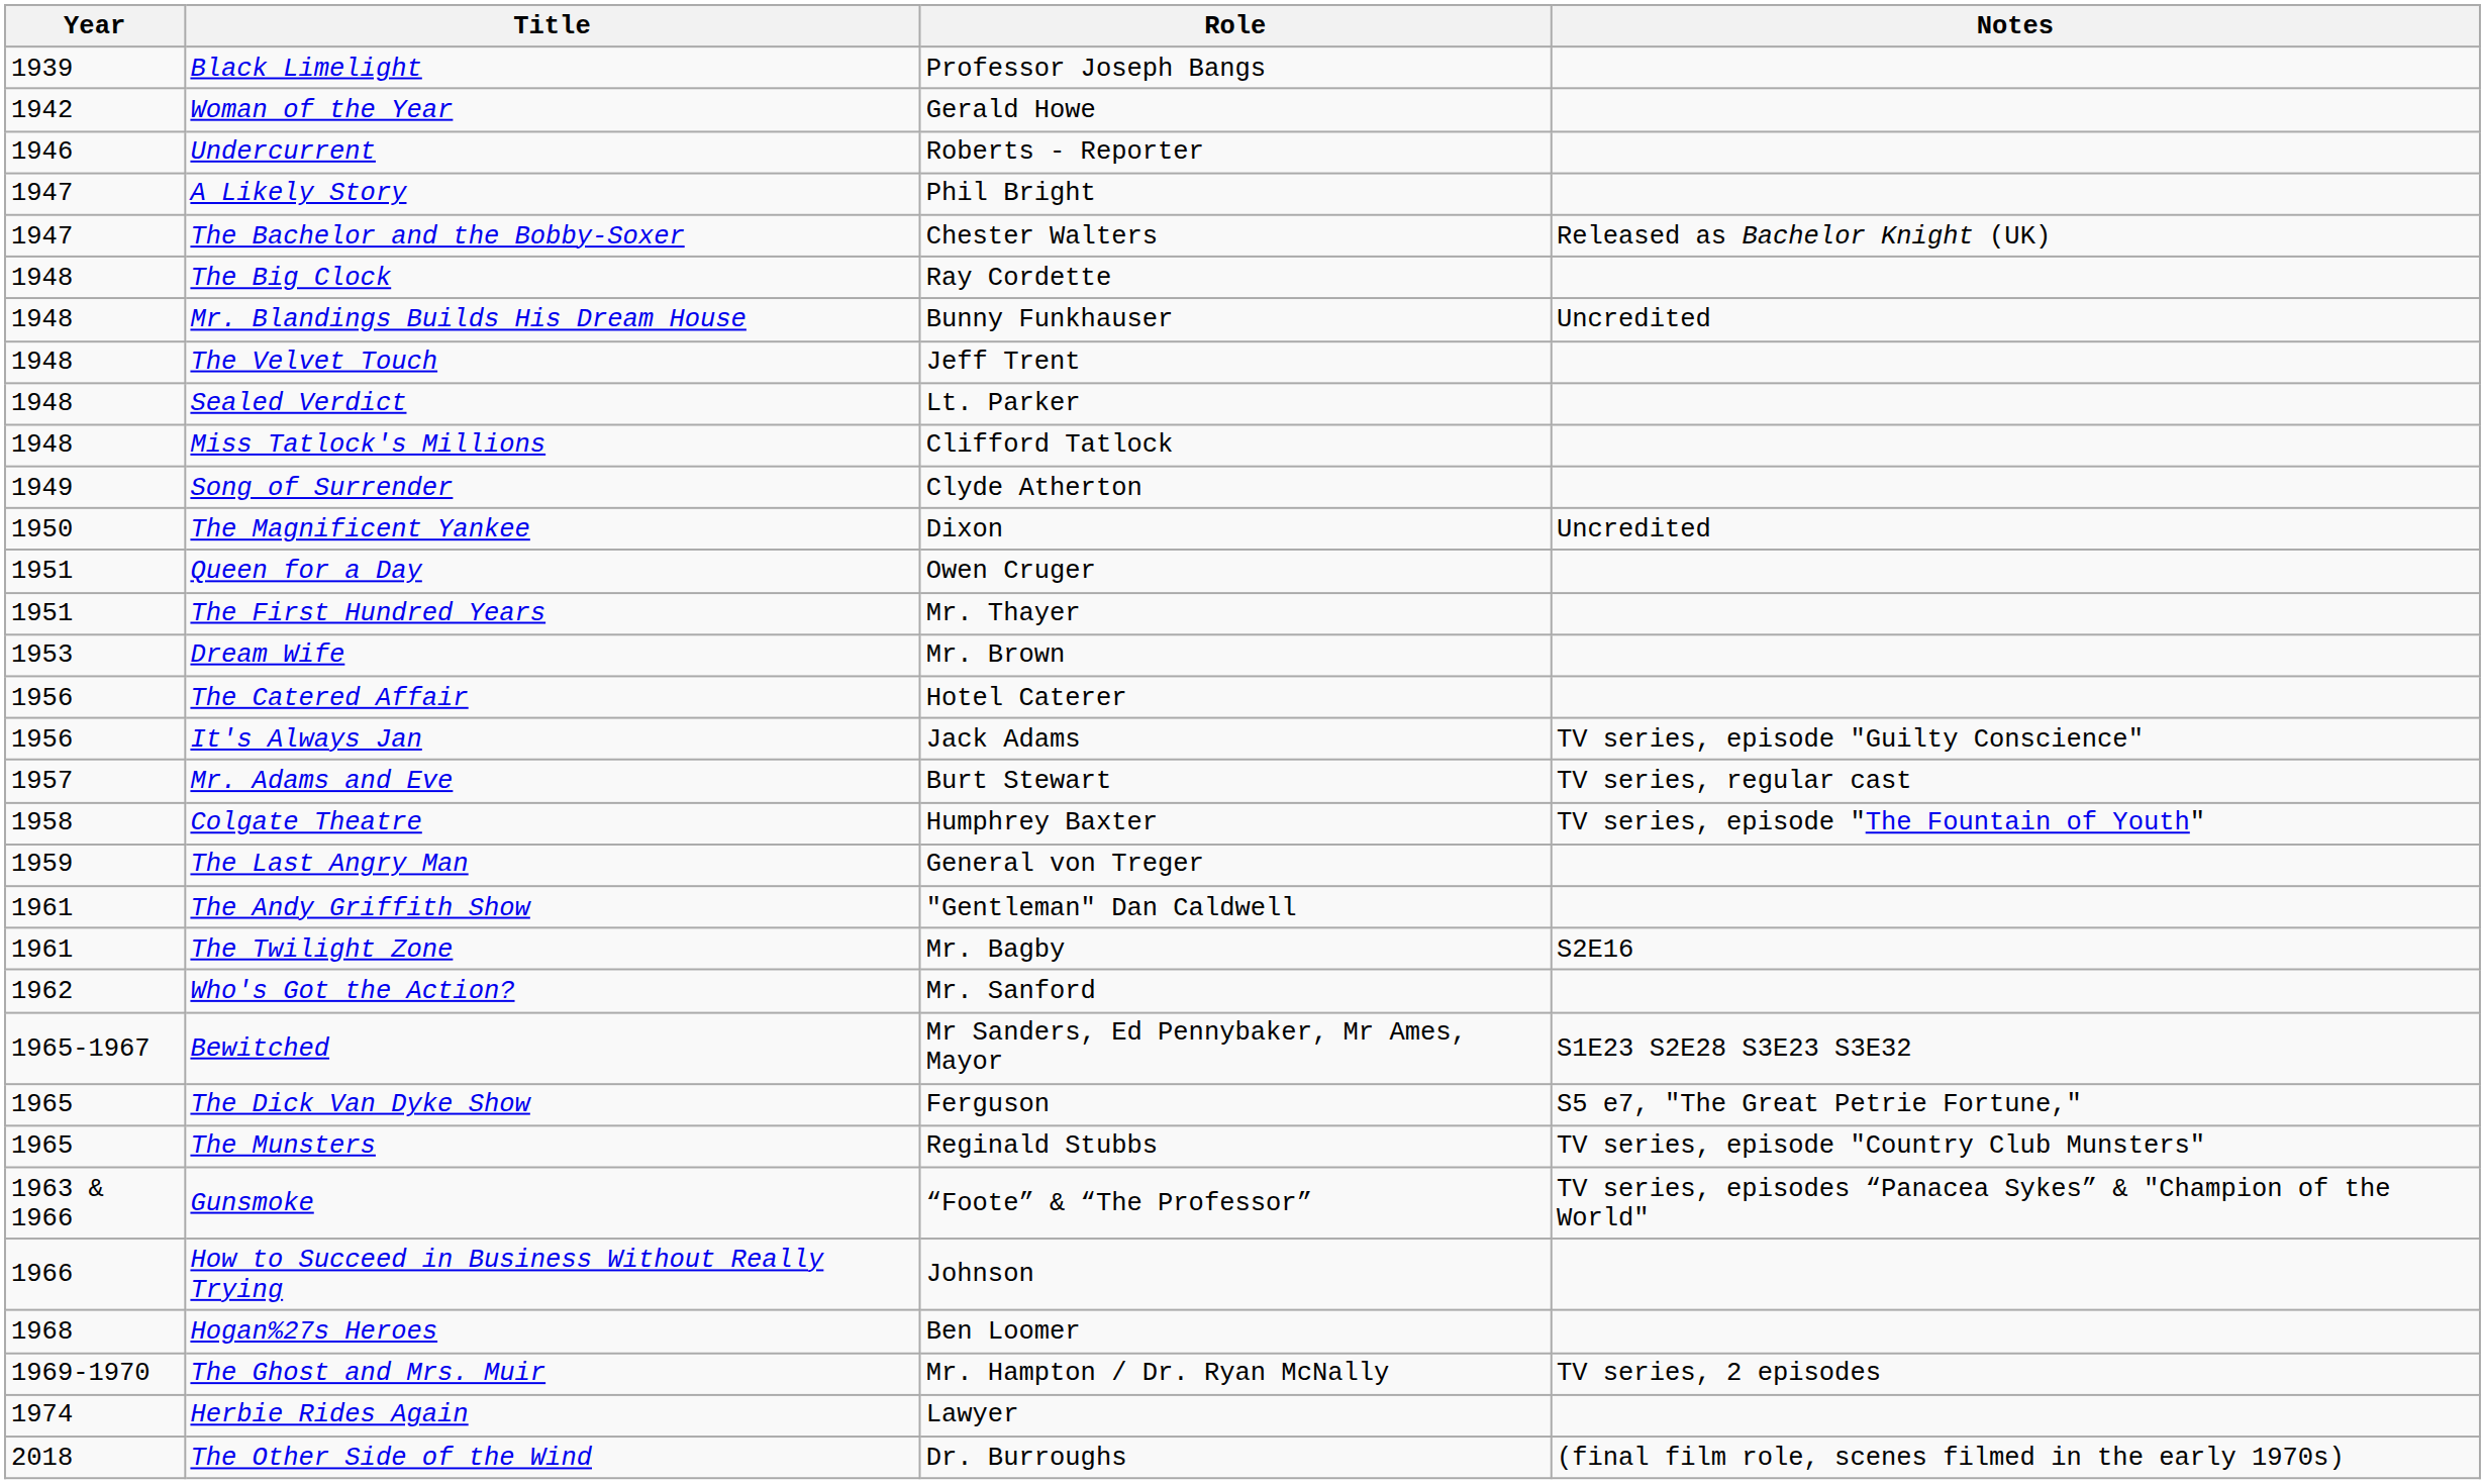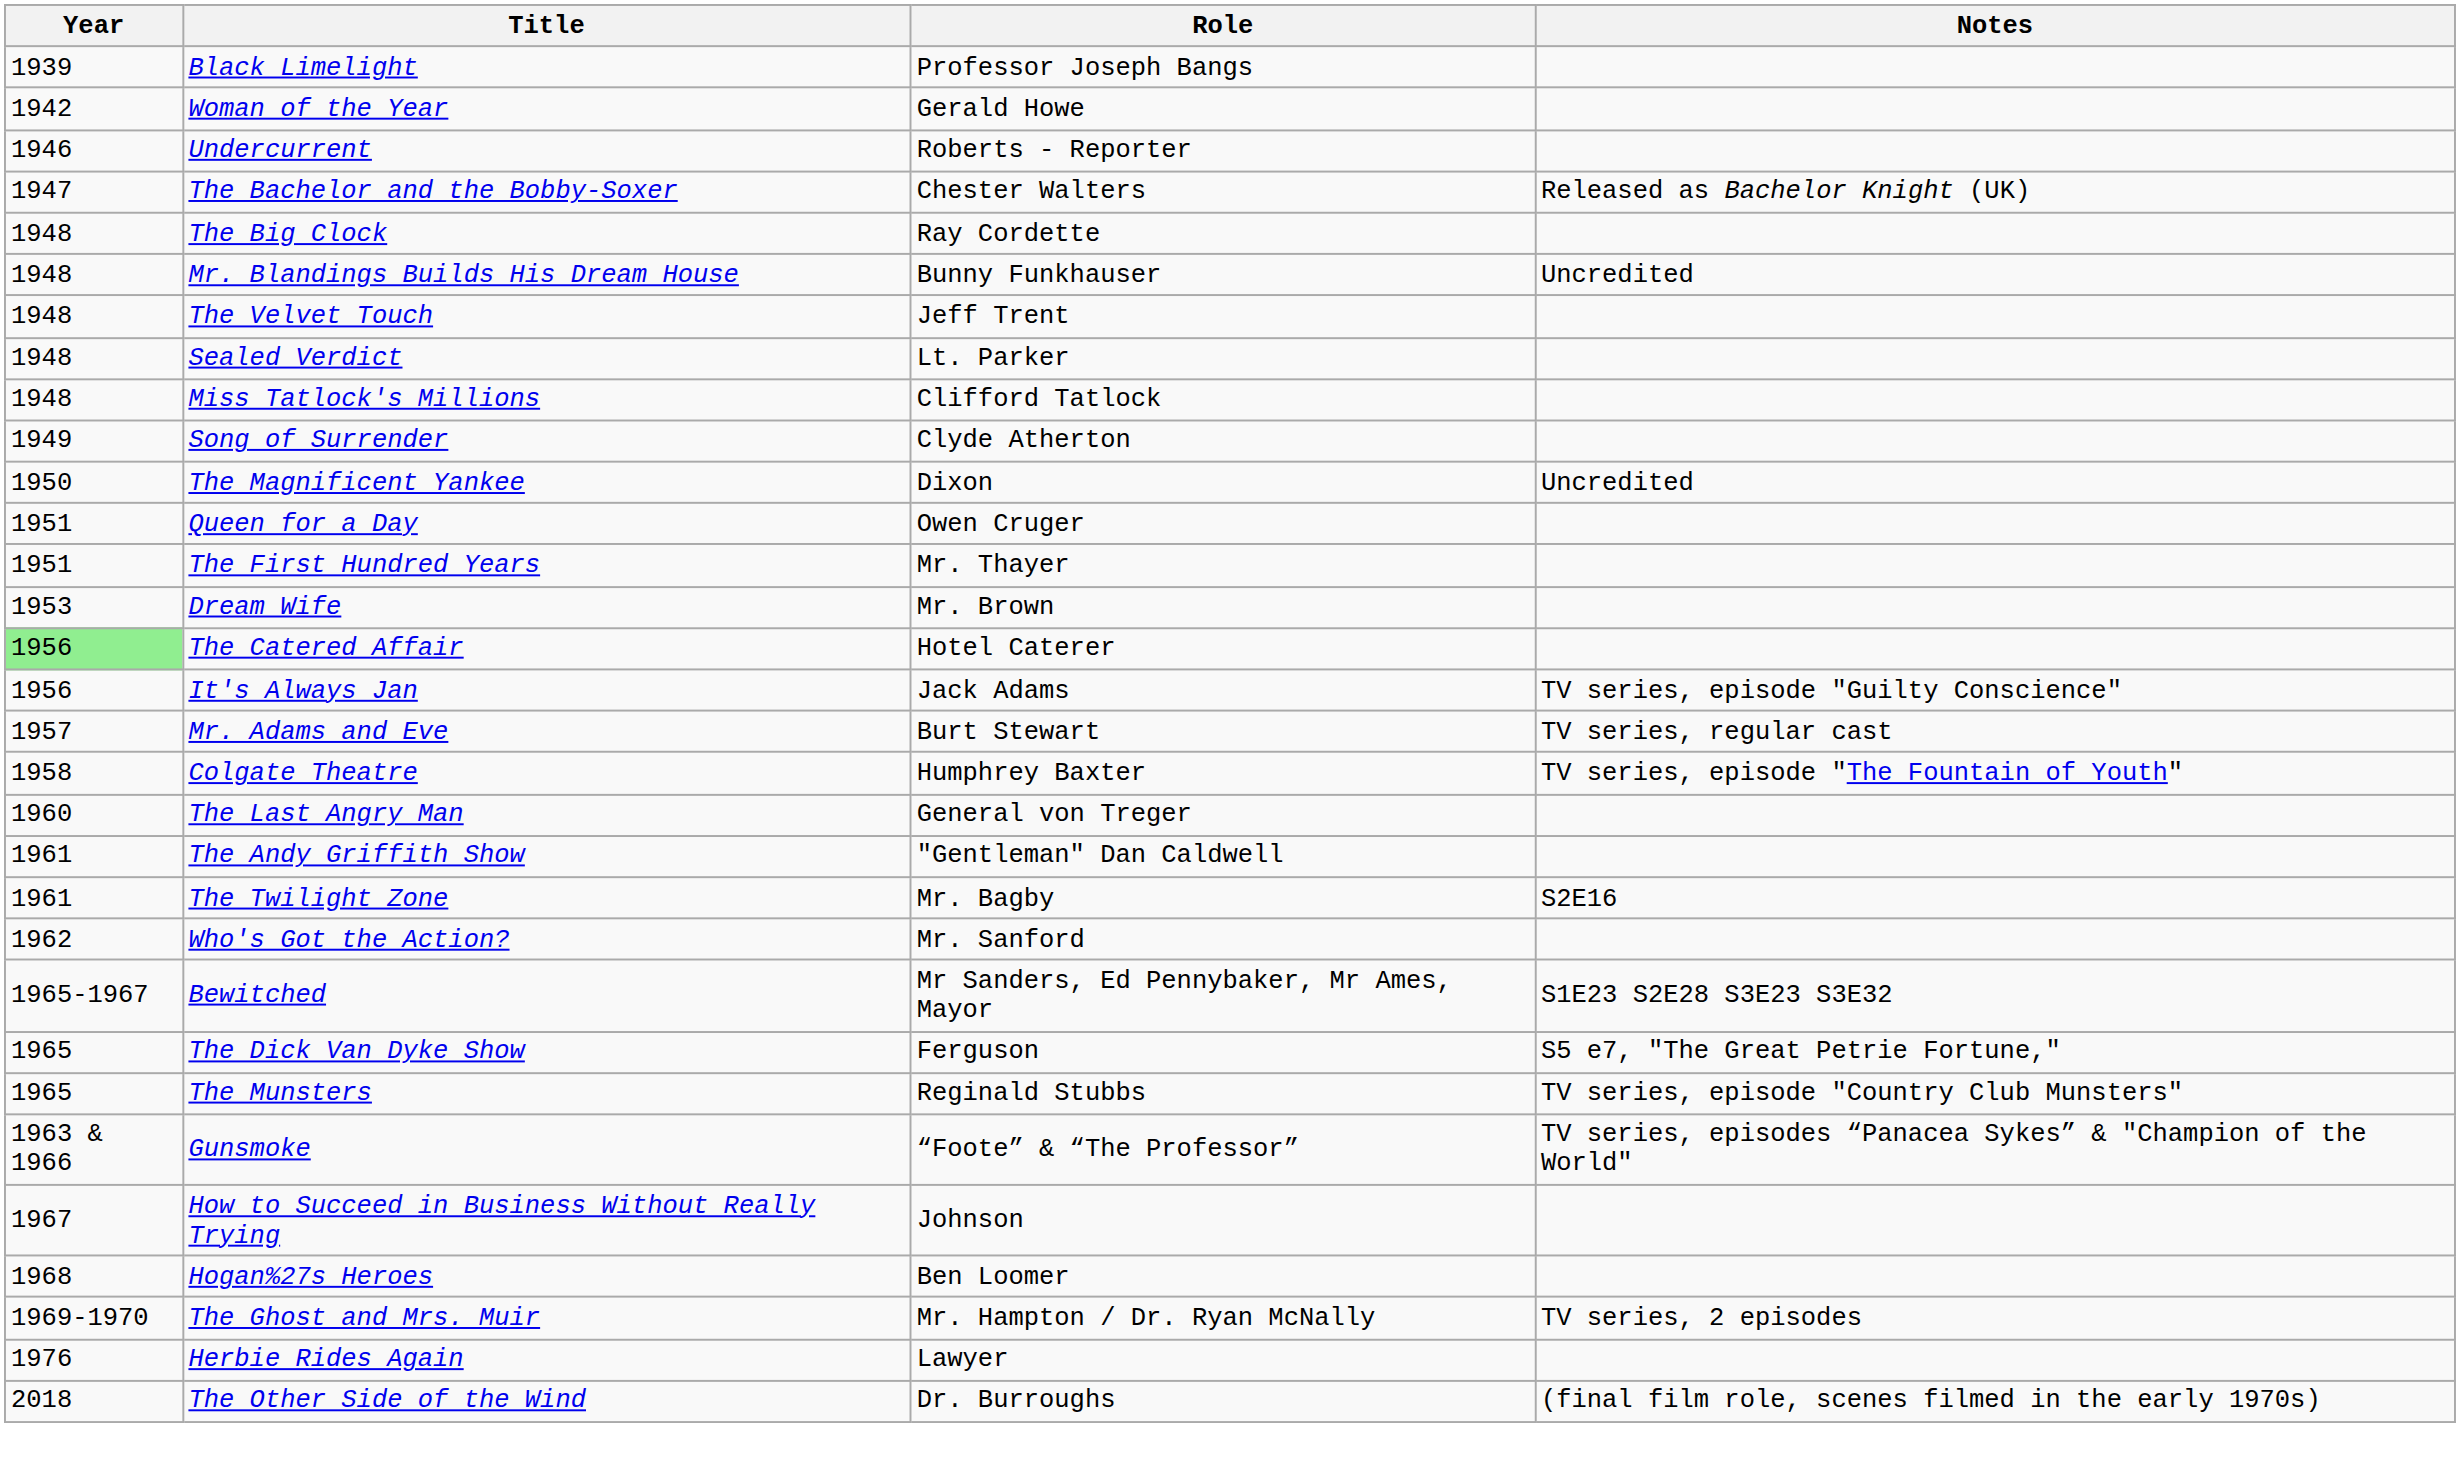- row: 1947 | A Likely Story | Phil Bright
The Catered Affair | Year: no background -> lightgreen background
The Last Angry Man | Year: 1959 -> 1960
How to Succeed in Business Without Really Trying | Year: 1966 -> 1967
Herbie Rides Again | Year: 1974 -> 1976
